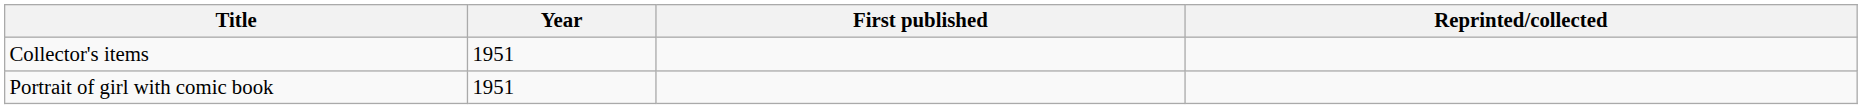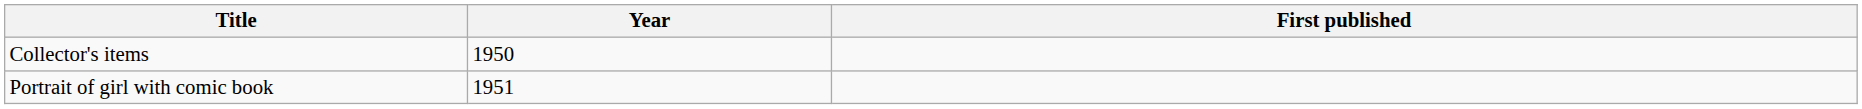- column: Reprinted/collected
Collector's items | Year: 1951 -> 1950
